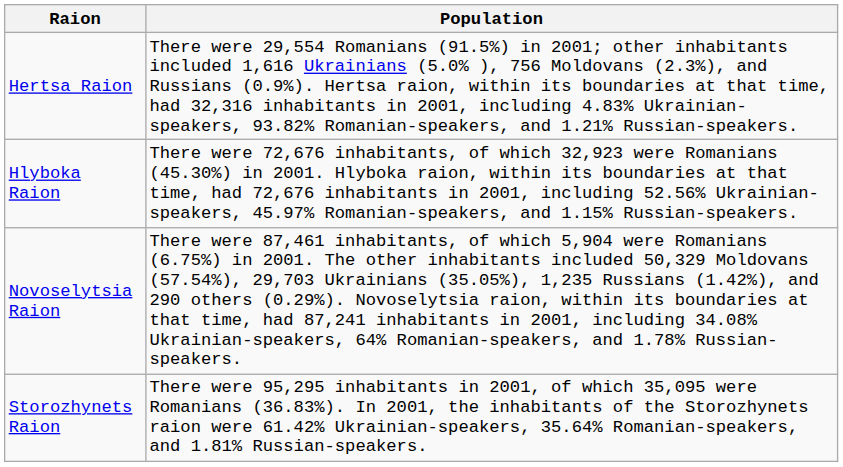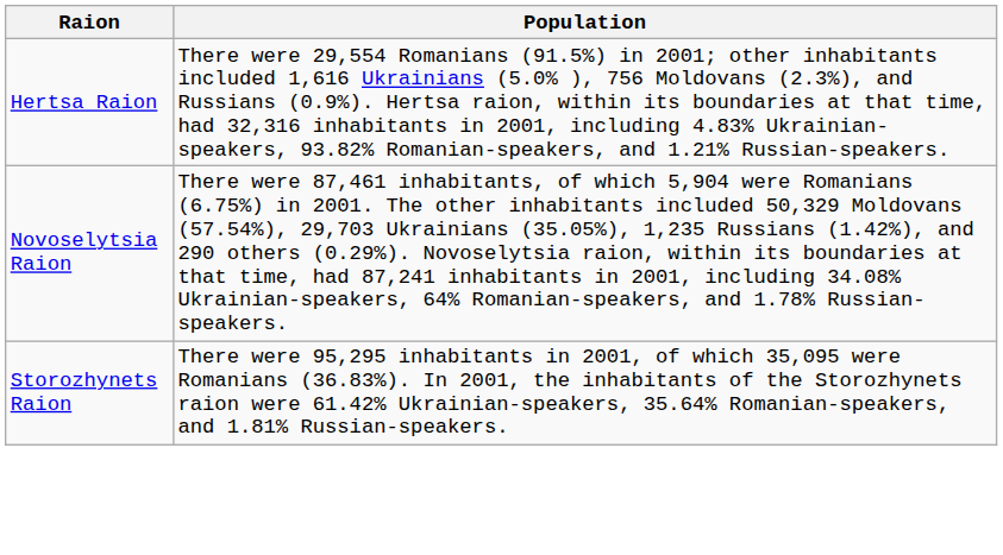- row: Hlyboka Raion | There were 72,676 inhabitants, of which 32,923 were Romanians (45.30%) in 2001. Hlyboka raion, within its boundaries at that time, had 72,676 inhabitants in 2001, including 52.56% Ukrainian-speakers, 45.97% Romanian-speakers, and 1.15% Russian-speakers.
